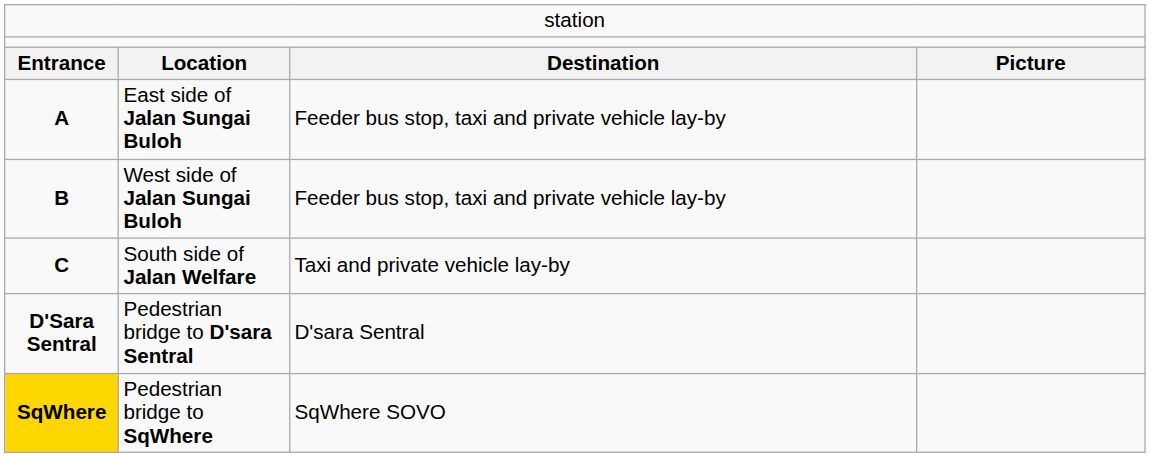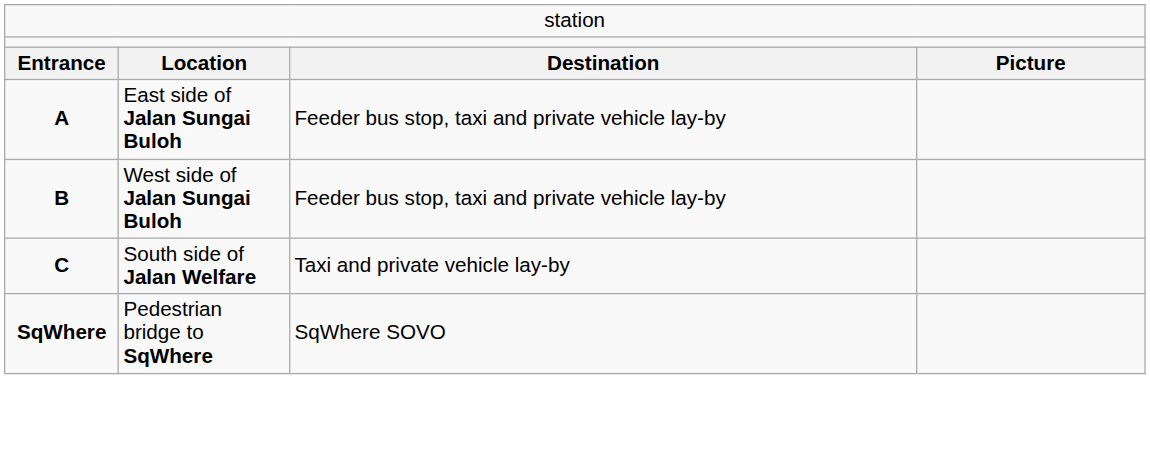- row: D'Sara Sentral | Pedestrian bridge to D'sara Sentral | D'sara Sentral
Pedestrian bridge to SqWhere | column 1: gold background -> no background
